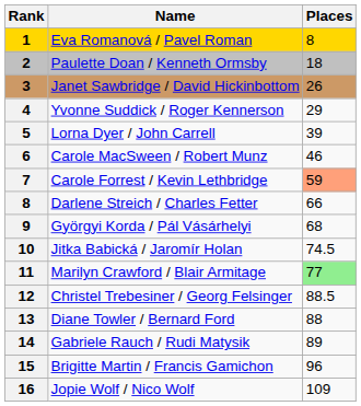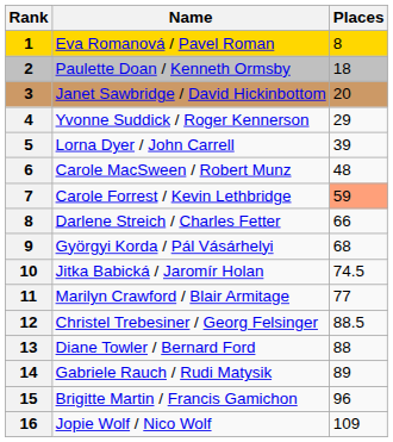Janet Sawbridge / David Hickinbottom | Places: 26 -> 20
Carole MacSween / Robert Munz | Places: 46 -> 48
Marilyn Crawford / Blair Armitage | Places: lightgreen background -> no background
